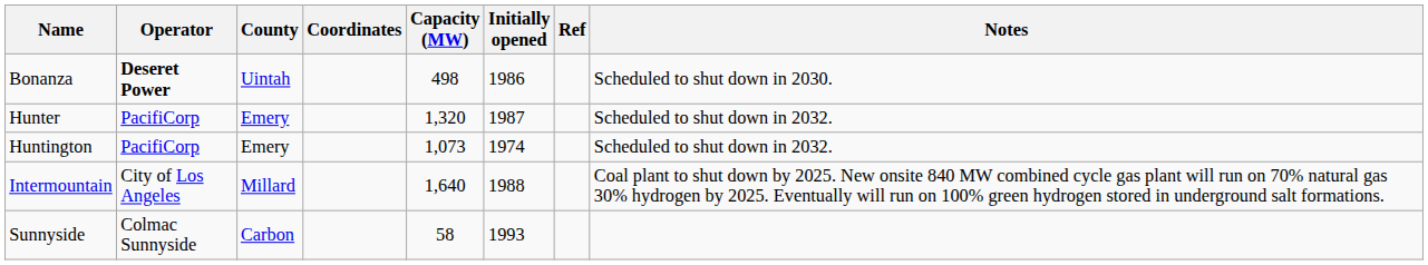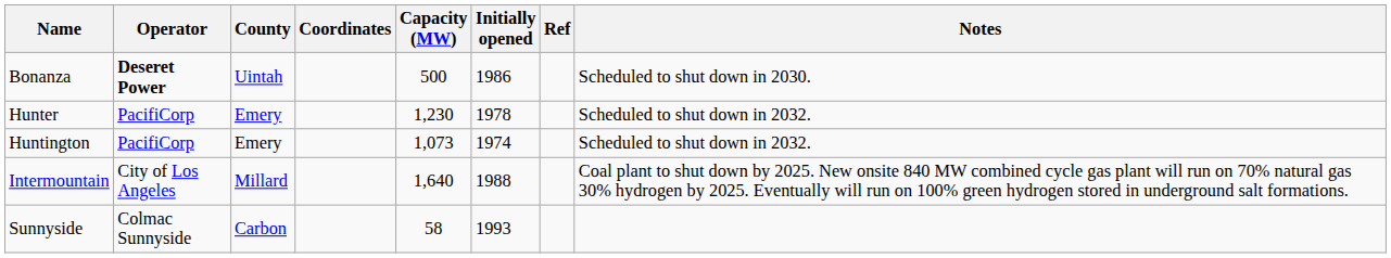Bonanza | Capacity (MW): 498 -> 500
Hunter | Capacity (MW): 1,320 -> 1,230
Hunter | Initially opened: 1987 -> 1978
